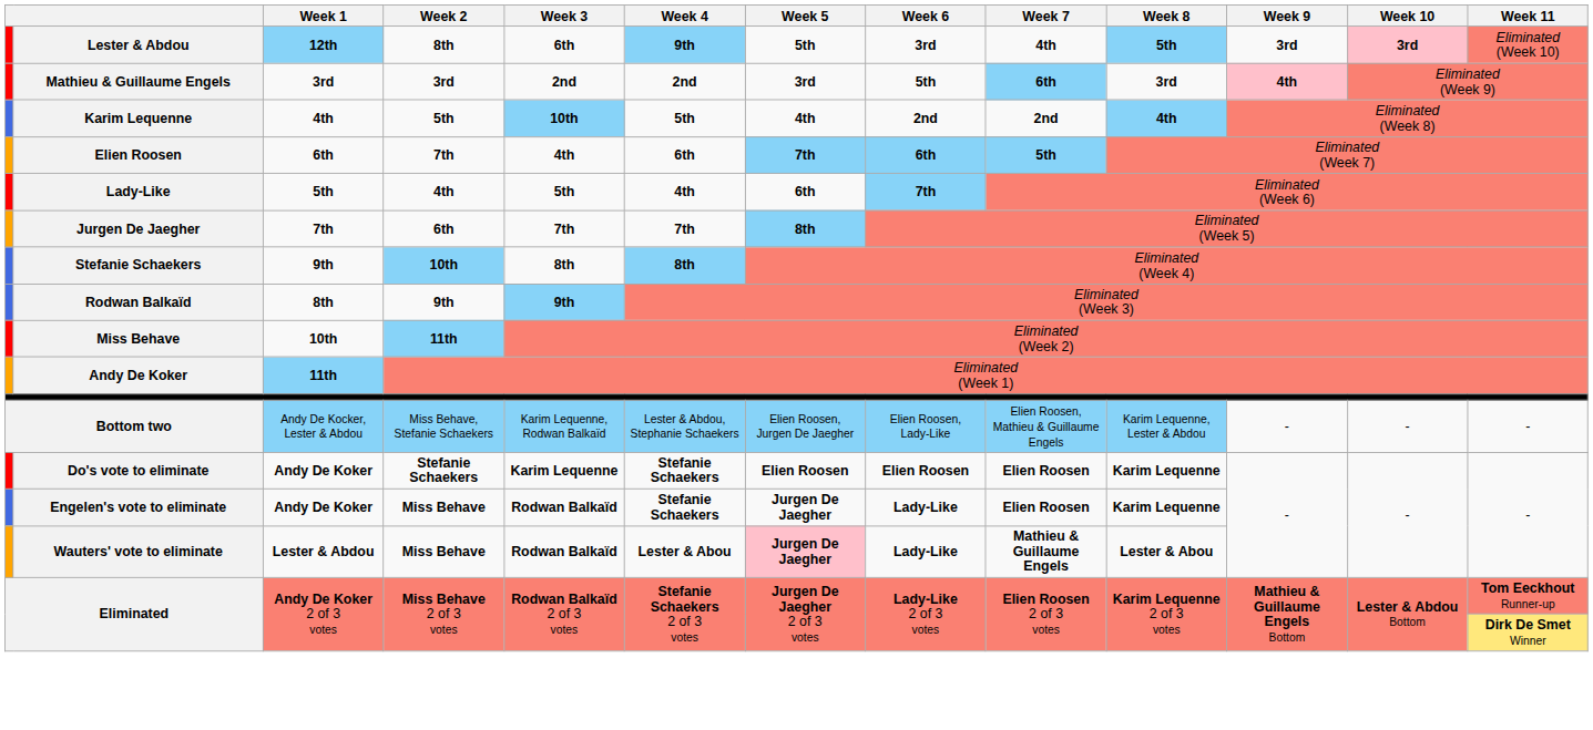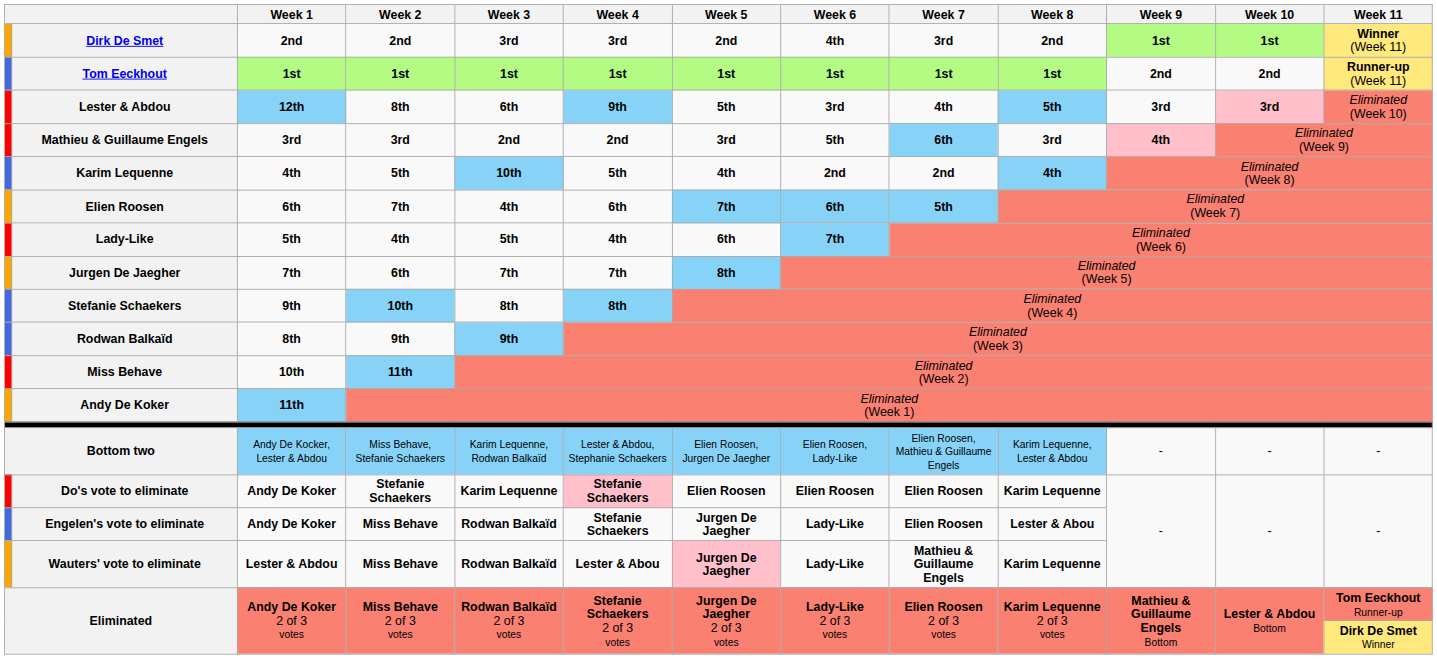+ row: Dirk De Smet | 2nd | 2nd | 3rd | 3rd | 2nd | 4th | 3rd | 2nd | 1st | 1st | Winner (Week 11)
+ row: Tom Eeckhout | 1st | 1st | 1st | 1st | 1st | 1st | 1st | 1st | 2nd | 2nd | Runner-up (Week 11)
Do's vote to eliminate | Week 4: no background -> pink background
Engelen's vote to eliminate | Week 8: Karim Lequenne -> Lester & Abou
Wauters' vote to eliminate | Week 8: Lester & Abou -> Karim Lequenne
